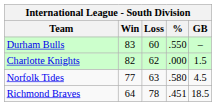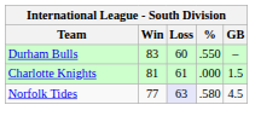Charlotte Knights | Win: 82 -> 81
Charlotte Knights | Loss: 62 -> 61
Norfolk Tides | Loss: no background -> lavender background
- row: Richmond Braves | 64 | 78 | .451 | 18.5
